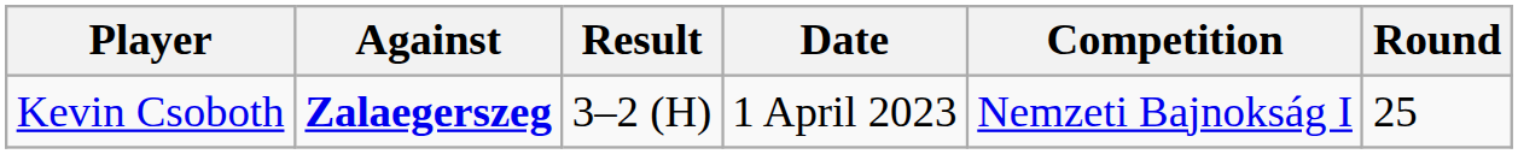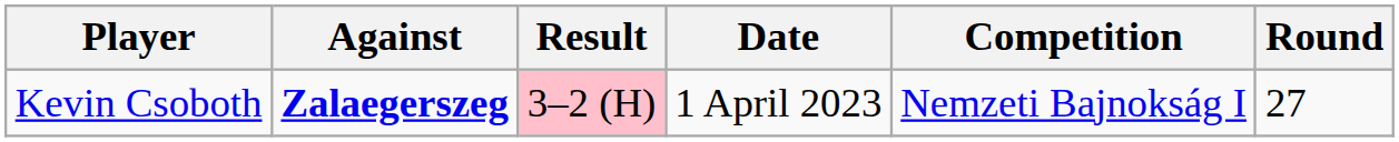Kevin Csoboth | Result: no background -> pink background
Kevin Csoboth | Round: 25 -> 27
